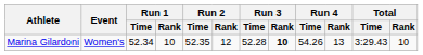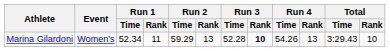Marina Gilardoni | Run 1 / Rank: 10 -> 11
Marina Gilardoni | Run 2 / Time: 52.35 -> 59.29
Marina Gilardoni | Run 2 / Rank: 12 -> 13
